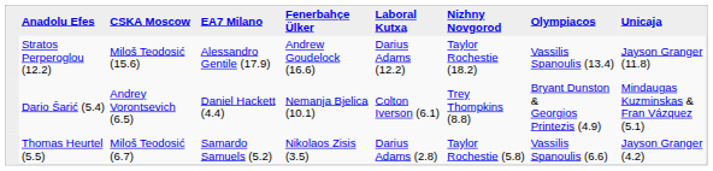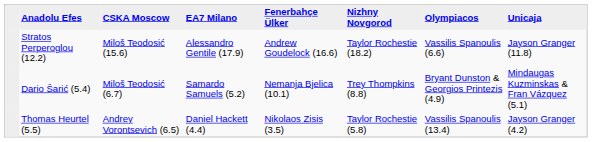- column: Laboral Kutxa | Darius Adams (12.2) | Colton Iverson (6.1) | Darius Adams (2.8)
Stratos Perperoglou (12.2) | Olympiacos: Vassilis Spanoulis (13.4) -> Vassilis Spanoulis (6.6)
Dario Šarić (5.4) | CSKA Moscow: Andrey Vorontsevich (6.5) -> Miloš Teodosić (6.7)
Dario Šarić (5.4) | EA7 Milano: Daniel Hackett (4.4) -> Samardo Samuels (5.2)
Thomas Heurtel (5.5) | CSKA Moscow: Miloš Teodosić (6.7) -> Andrey Vorontsevich (6.5)
Thomas Heurtel (5.5) | EA7 Milano: Samardo Samuels (5.2) -> Daniel Hackett (4.4)
Thomas Heurtel (5.5) | Olympiacos: Vassilis Spanoulis (6.6) -> Vassilis Spanoulis (13.4)
